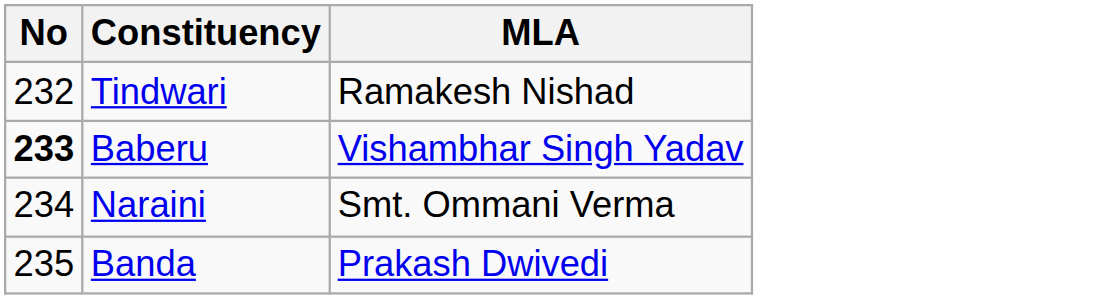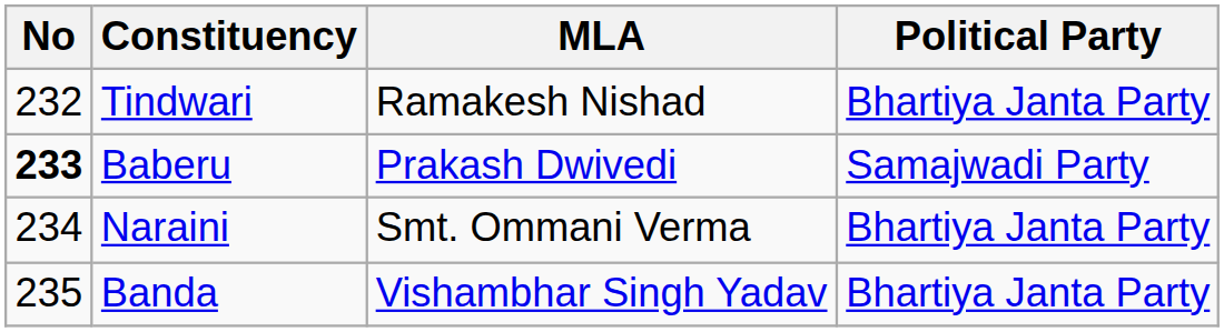+ column: Political Party | Bhartiya Janta Party | Samajwadi Party | Bhartiya Janta Party | Bhartiya Janta Party
Baberu | MLA: Vishambhar Singh Yadav -> Prakash Dwivedi
Banda | MLA: Prakash Dwivedi -> Vishambhar Singh Yadav
